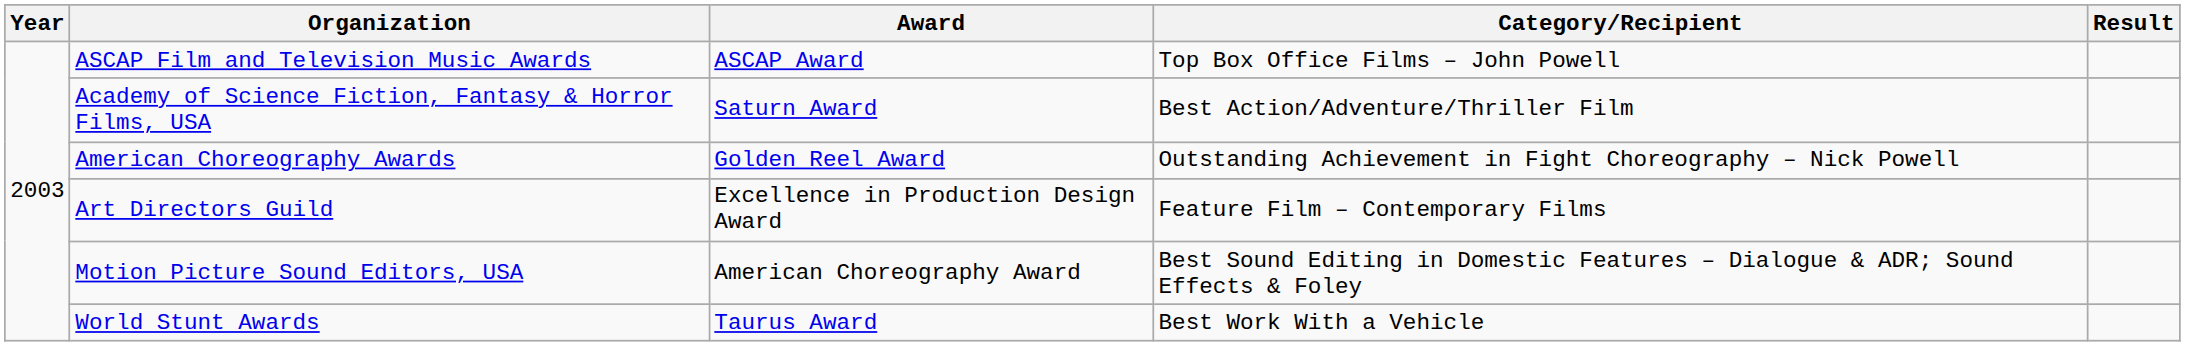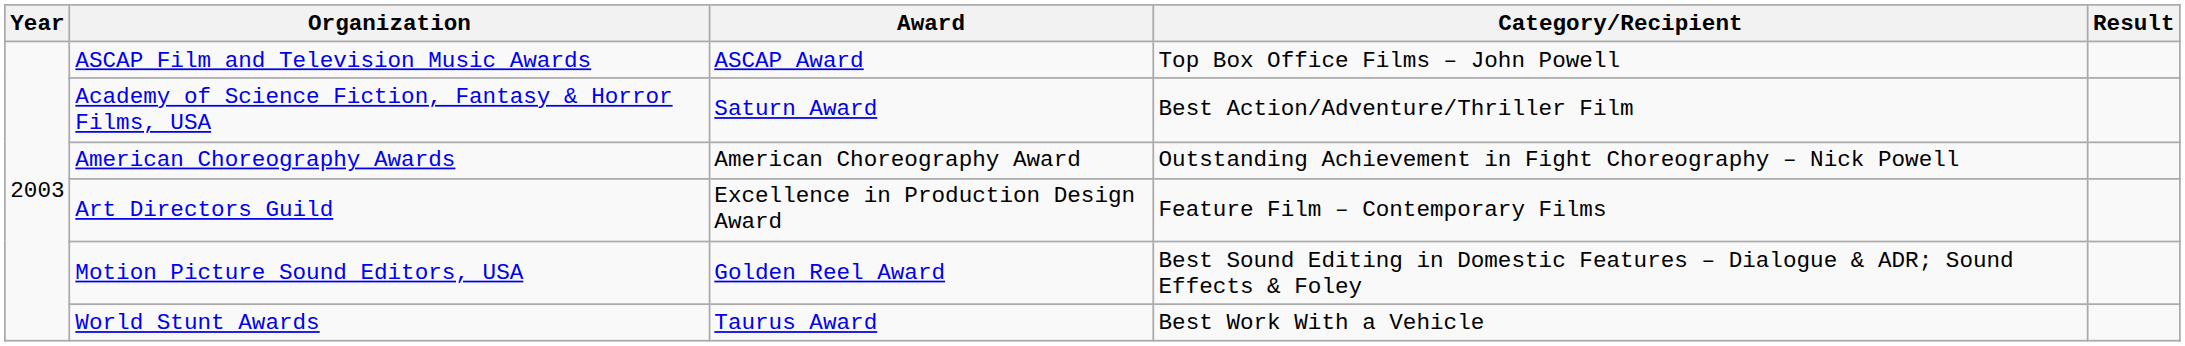American Choreography Awards | Award: Golden Reel Award -> American Choreography Award
Motion Picture Sound Editors, USA | Award: American Choreography Award -> Golden Reel Award
